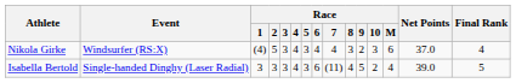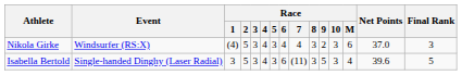Nikola Girke | Final Rank: 4 -> 3
Isabella Bertold | Race / 2: 3 -> 5
Isabella Bertold | Race / 8: 4 -> 3
Isabella Bertold | Race / 10: 2 -> 3
Isabella Bertold | Net Points: 39.0 -> 39.6
